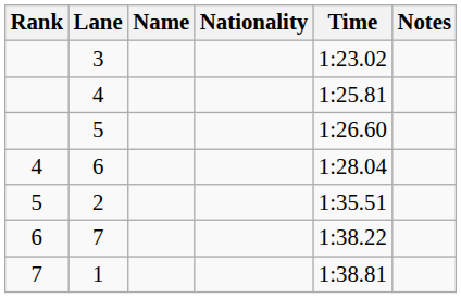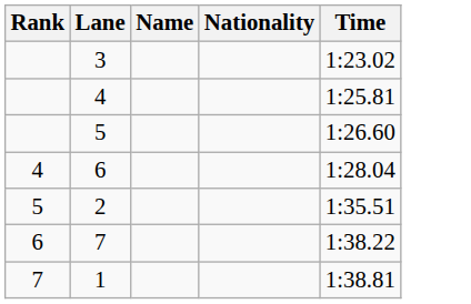- column: Notes
